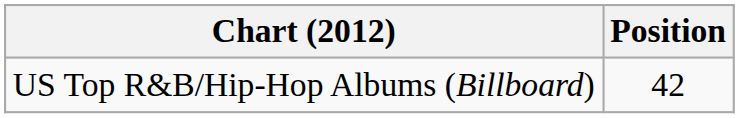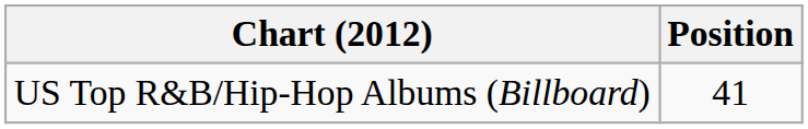US Top R&B/Hip-Hop Albums (Billboard) | Position: 42 -> 41
